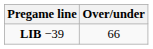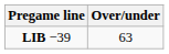LIB −39 | Over/under: 66 -> 63
